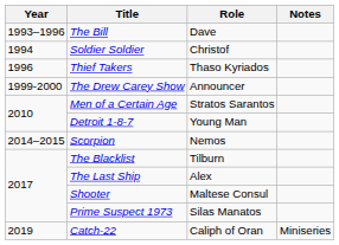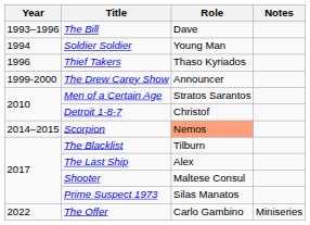Soldier Soldier | Role: Christof -> Young Man
Detroit 1-8-7 | Role: Young Man -> Christof
Scorpion | Role: no background -> lightsalmon background
- row: 2019 | Catch-22 | Caliph of Oran | Miniseries
+ row: 2022 | The Offer | Carlo Gambino | Miniseries
